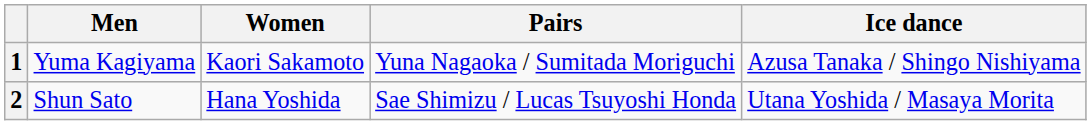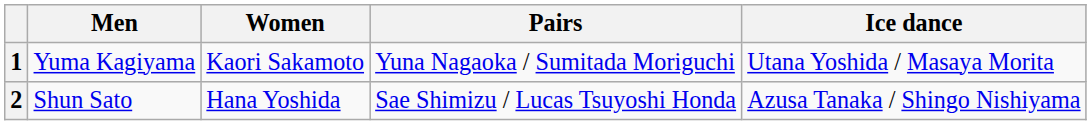1 | Ice dance: Azusa Tanaka / Shingo Nishiyama -> Utana Yoshida / Masaya Morita
2 | Ice dance: Utana Yoshida / Masaya Morita -> Azusa Tanaka / Shingo Nishiyama
